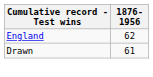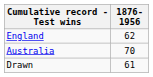+ row: Australia | 70
